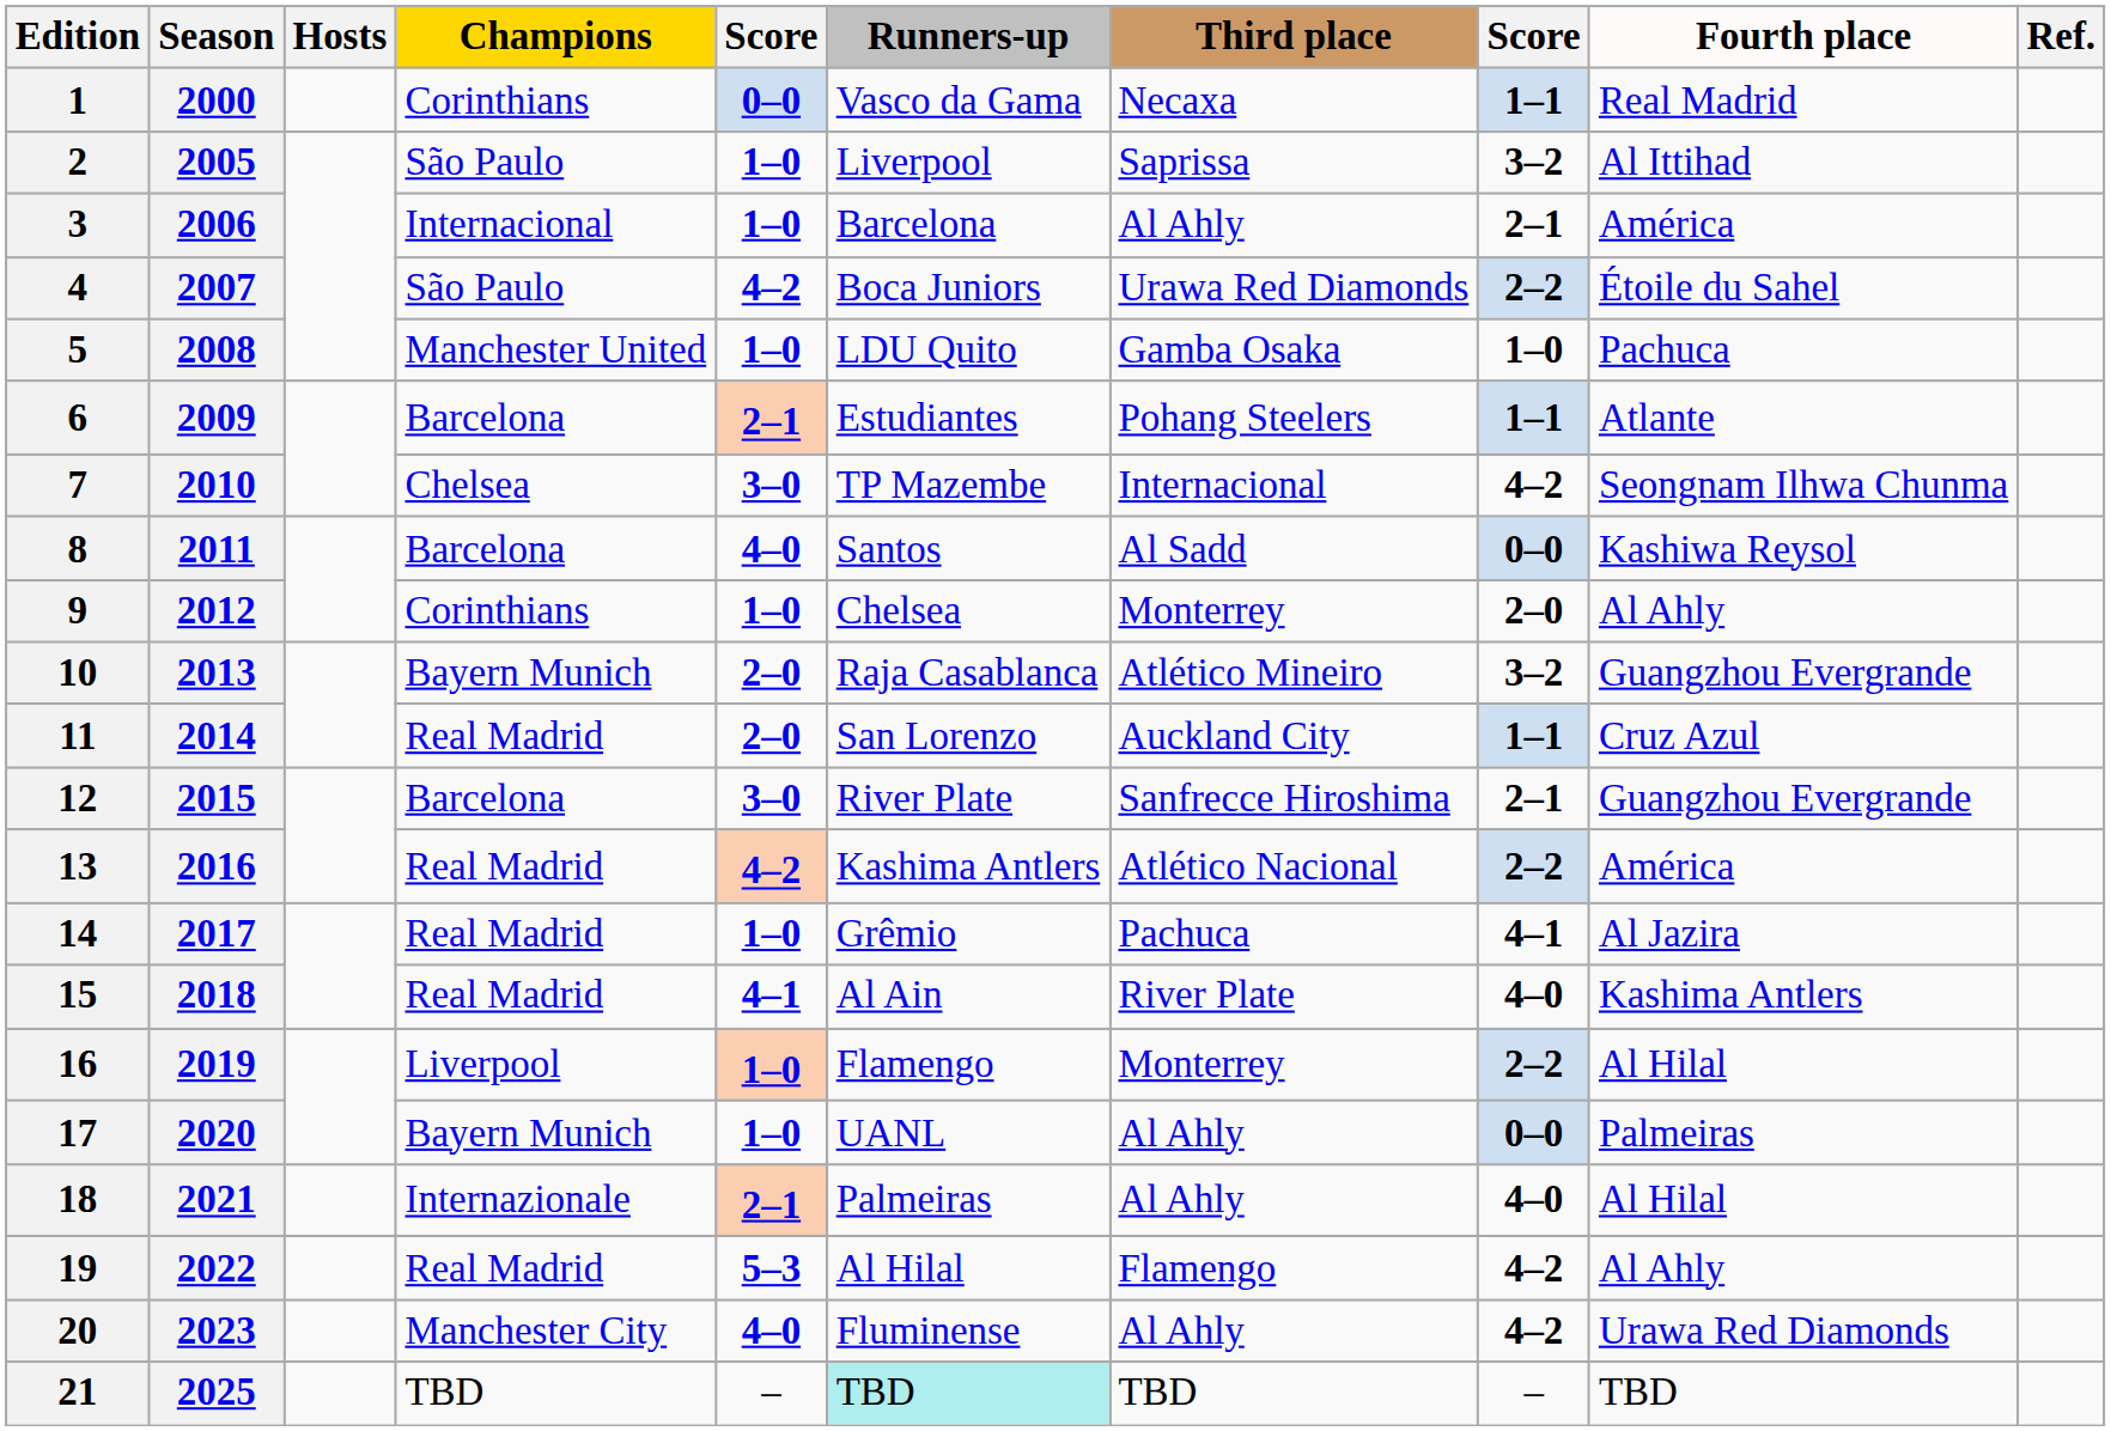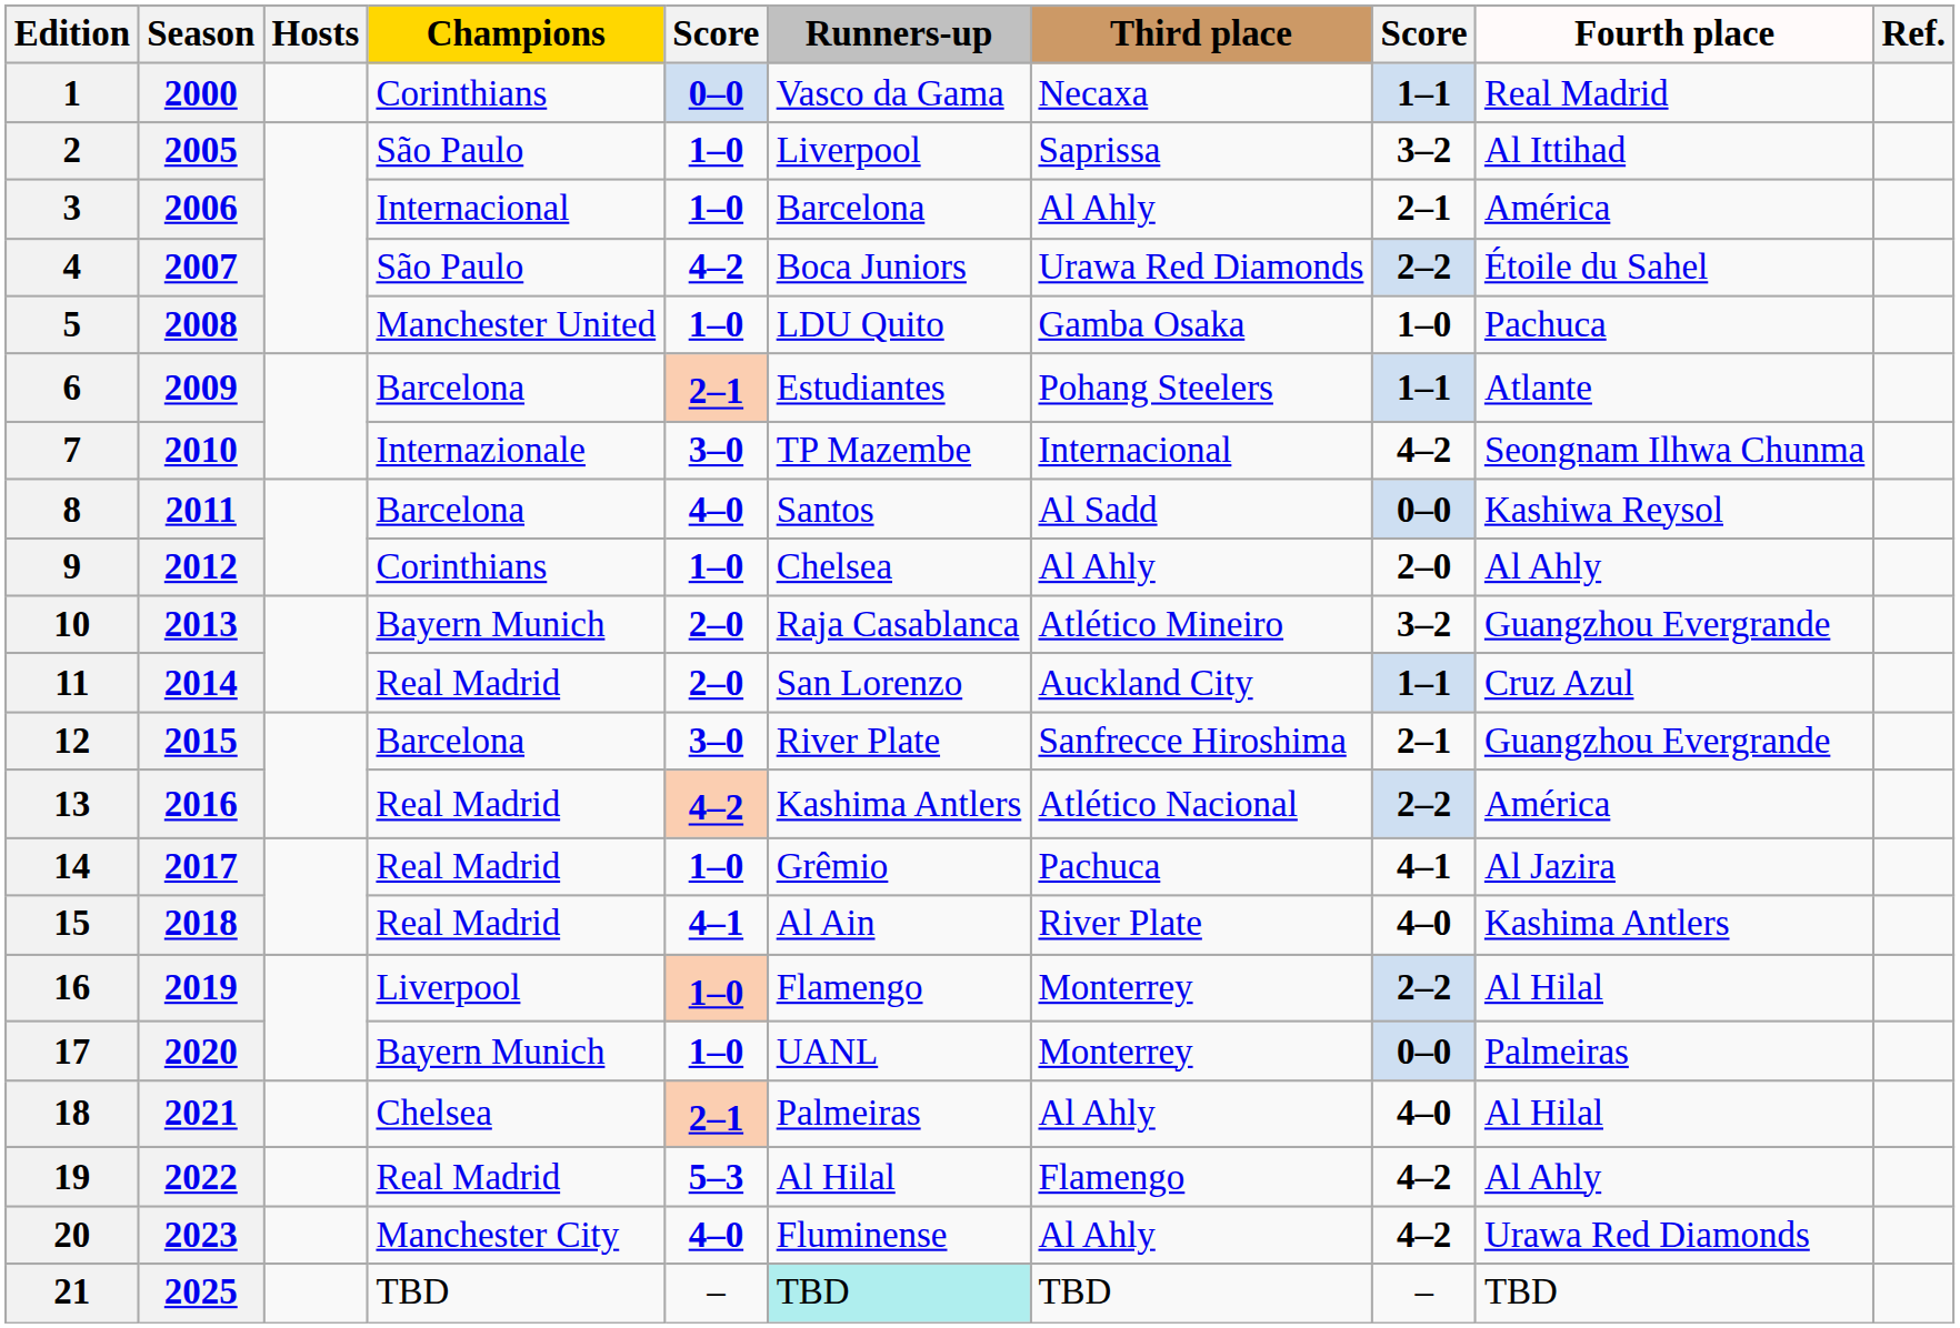7 | Champions: Chelsea -> Internazionale
9 | Third place: Monterrey -> Al Ahly
17 | Third place: Al Ahly -> Monterrey
18 | Champions: Internazionale -> Chelsea
